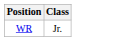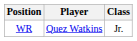+ column: Player | Quez Watkins
